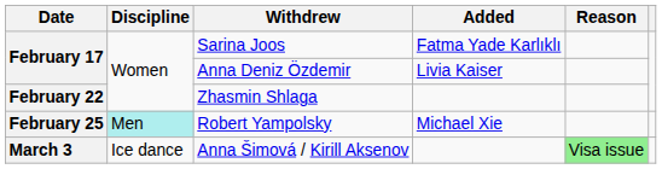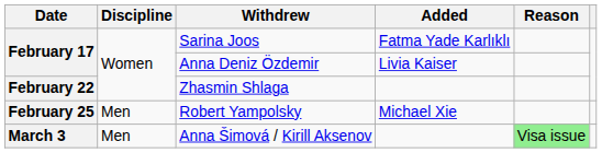Robert Yampolsky | Discipline: paleturquoise background -> no background
Anna Šimová / Kirill Aksenov | Discipline: Ice dance -> Men
